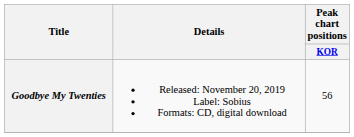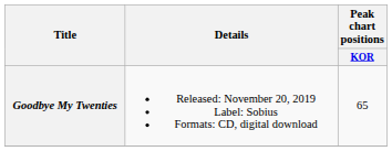Goodbye My Twenties | Peak chart positions / KOR: 56 -> 65
